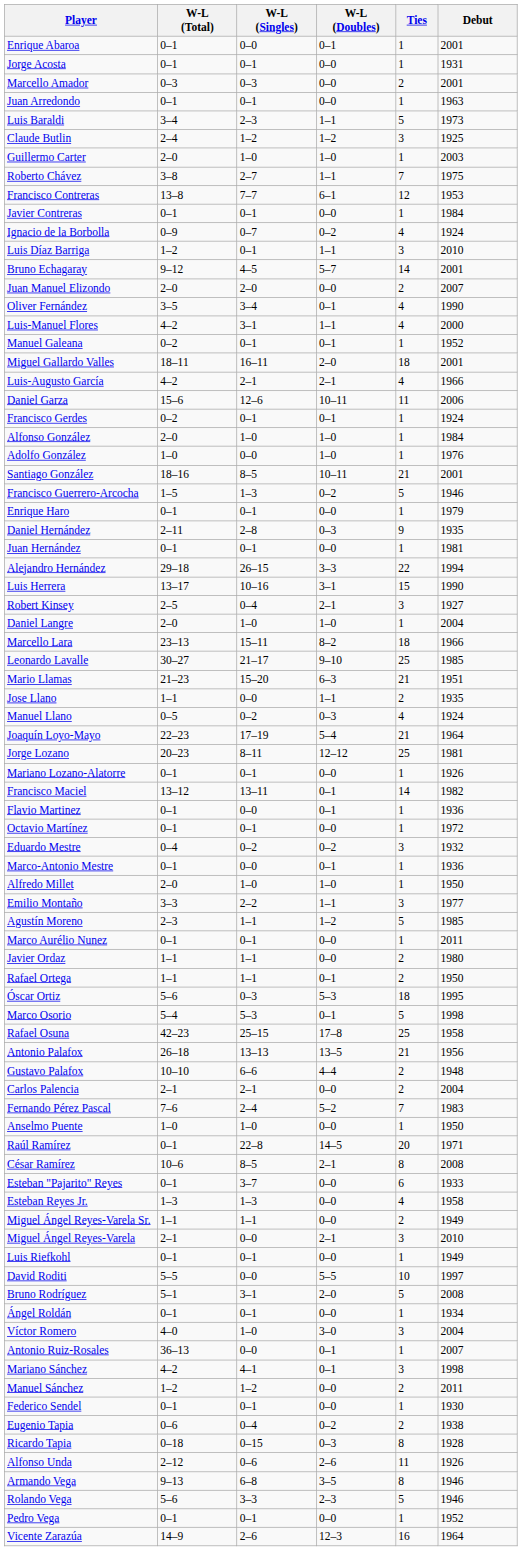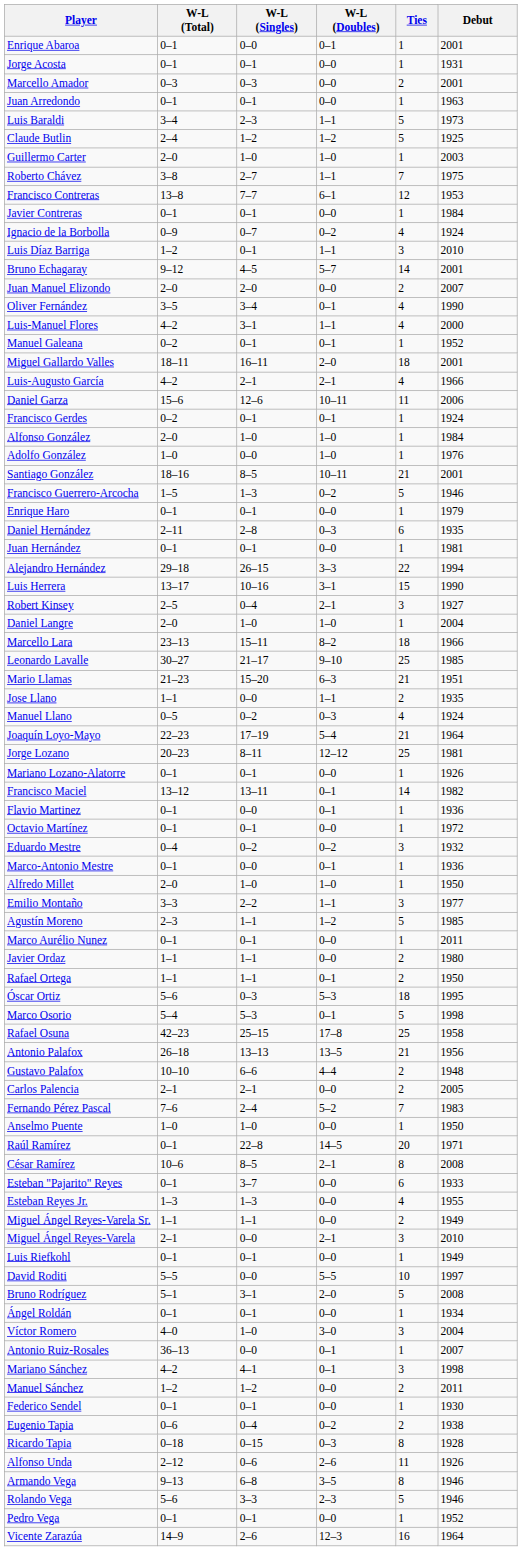Claude Butlin | Ties: 3 -> 5
Daniel Hernández | Ties: 9 -> 6
Carlos Palencia | Debut: 2004 -> 2005
Esteban Reyes Jr. | Debut: 1958 -> 1955
